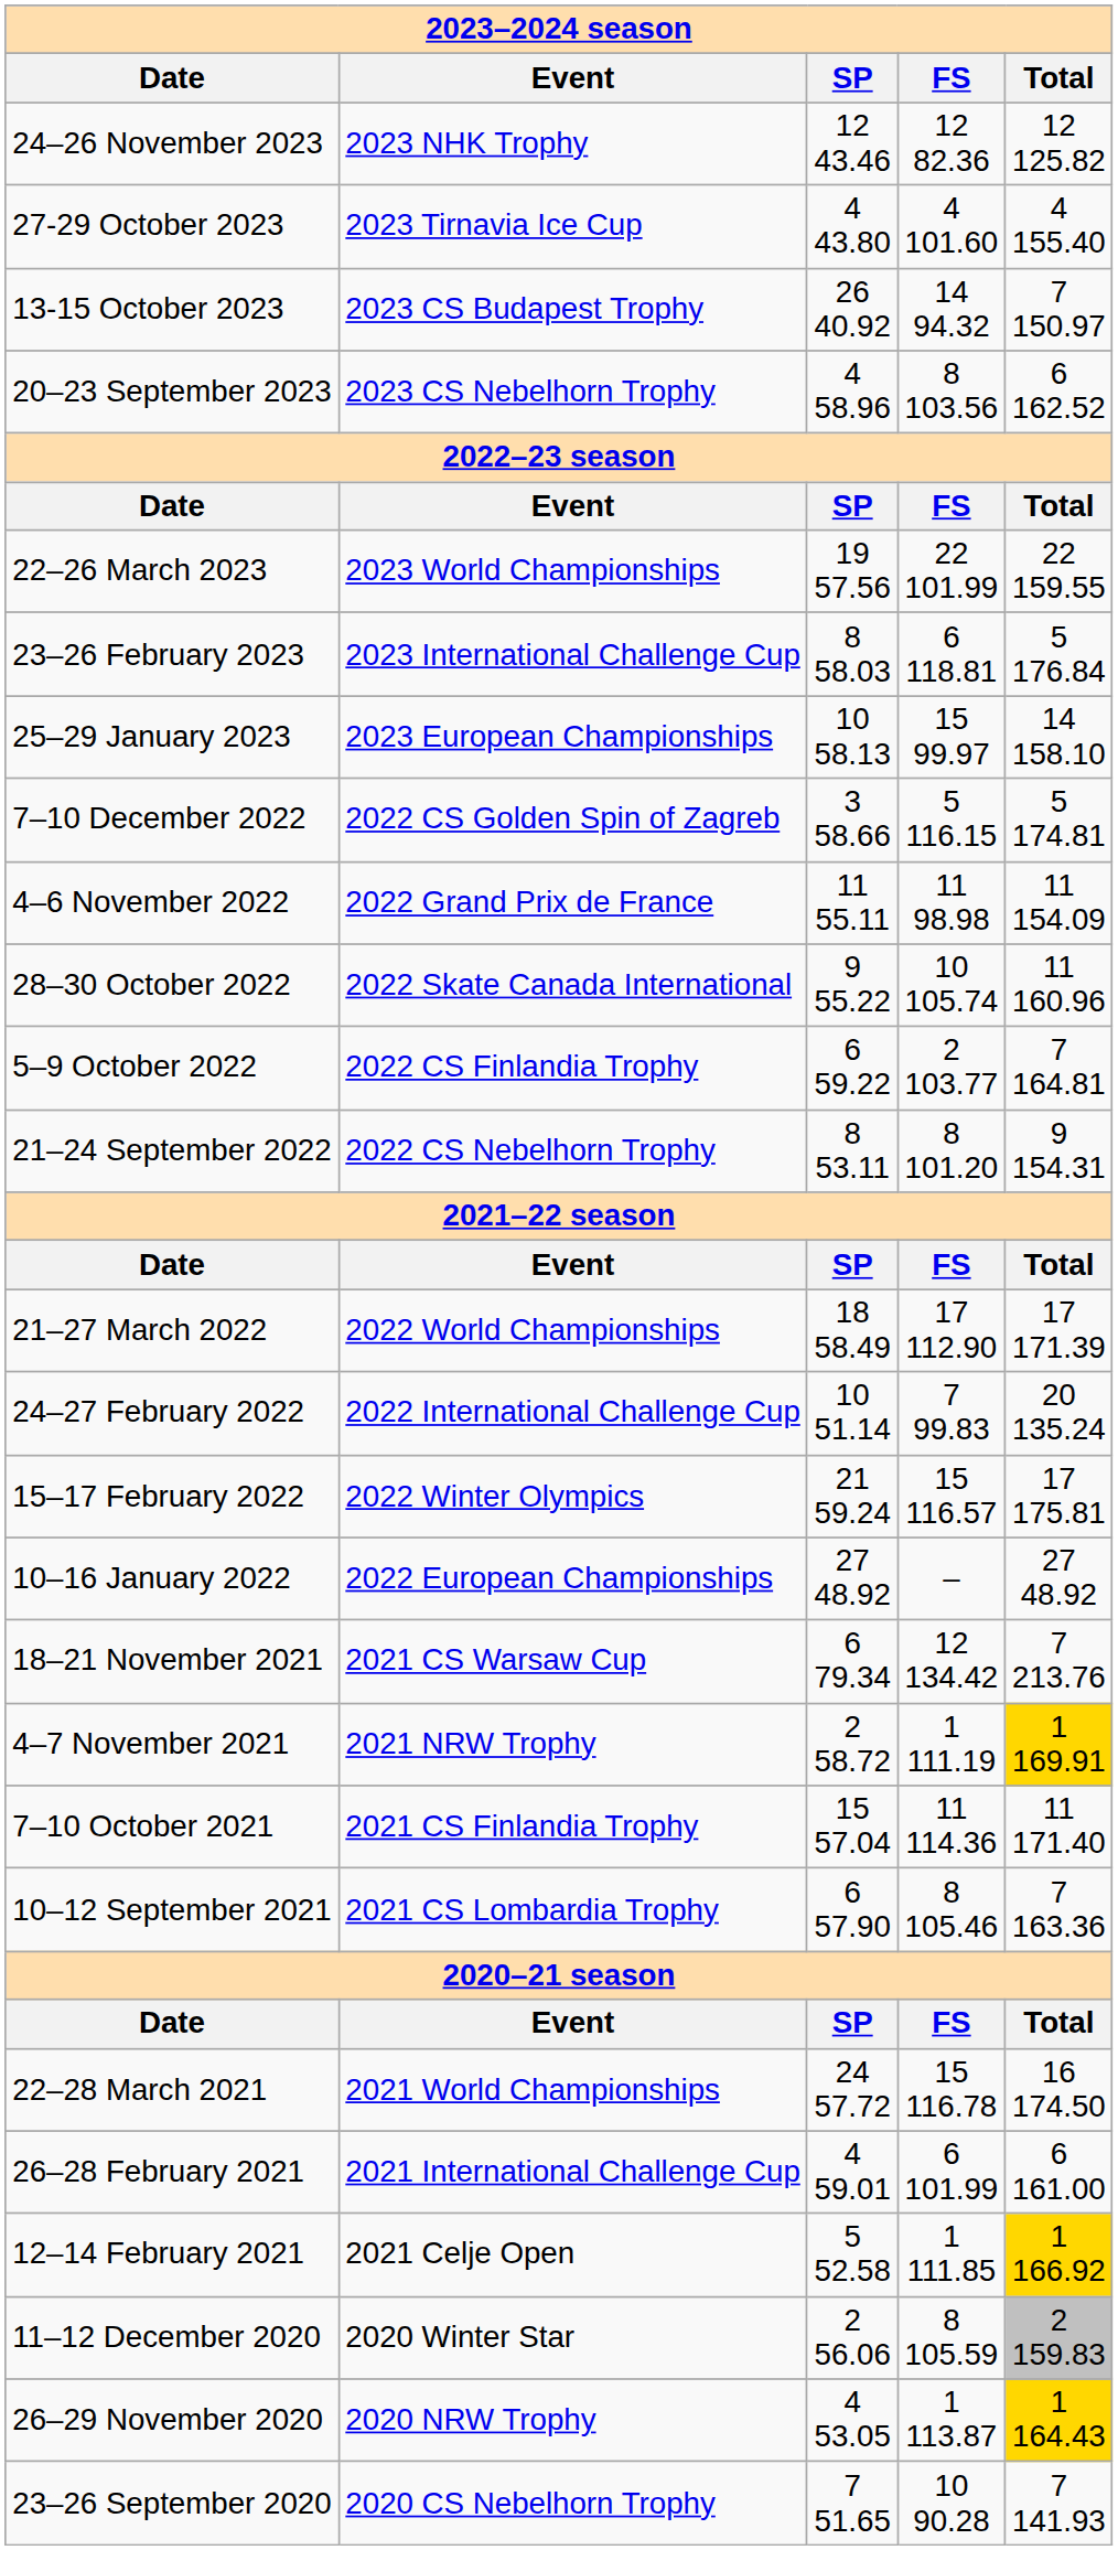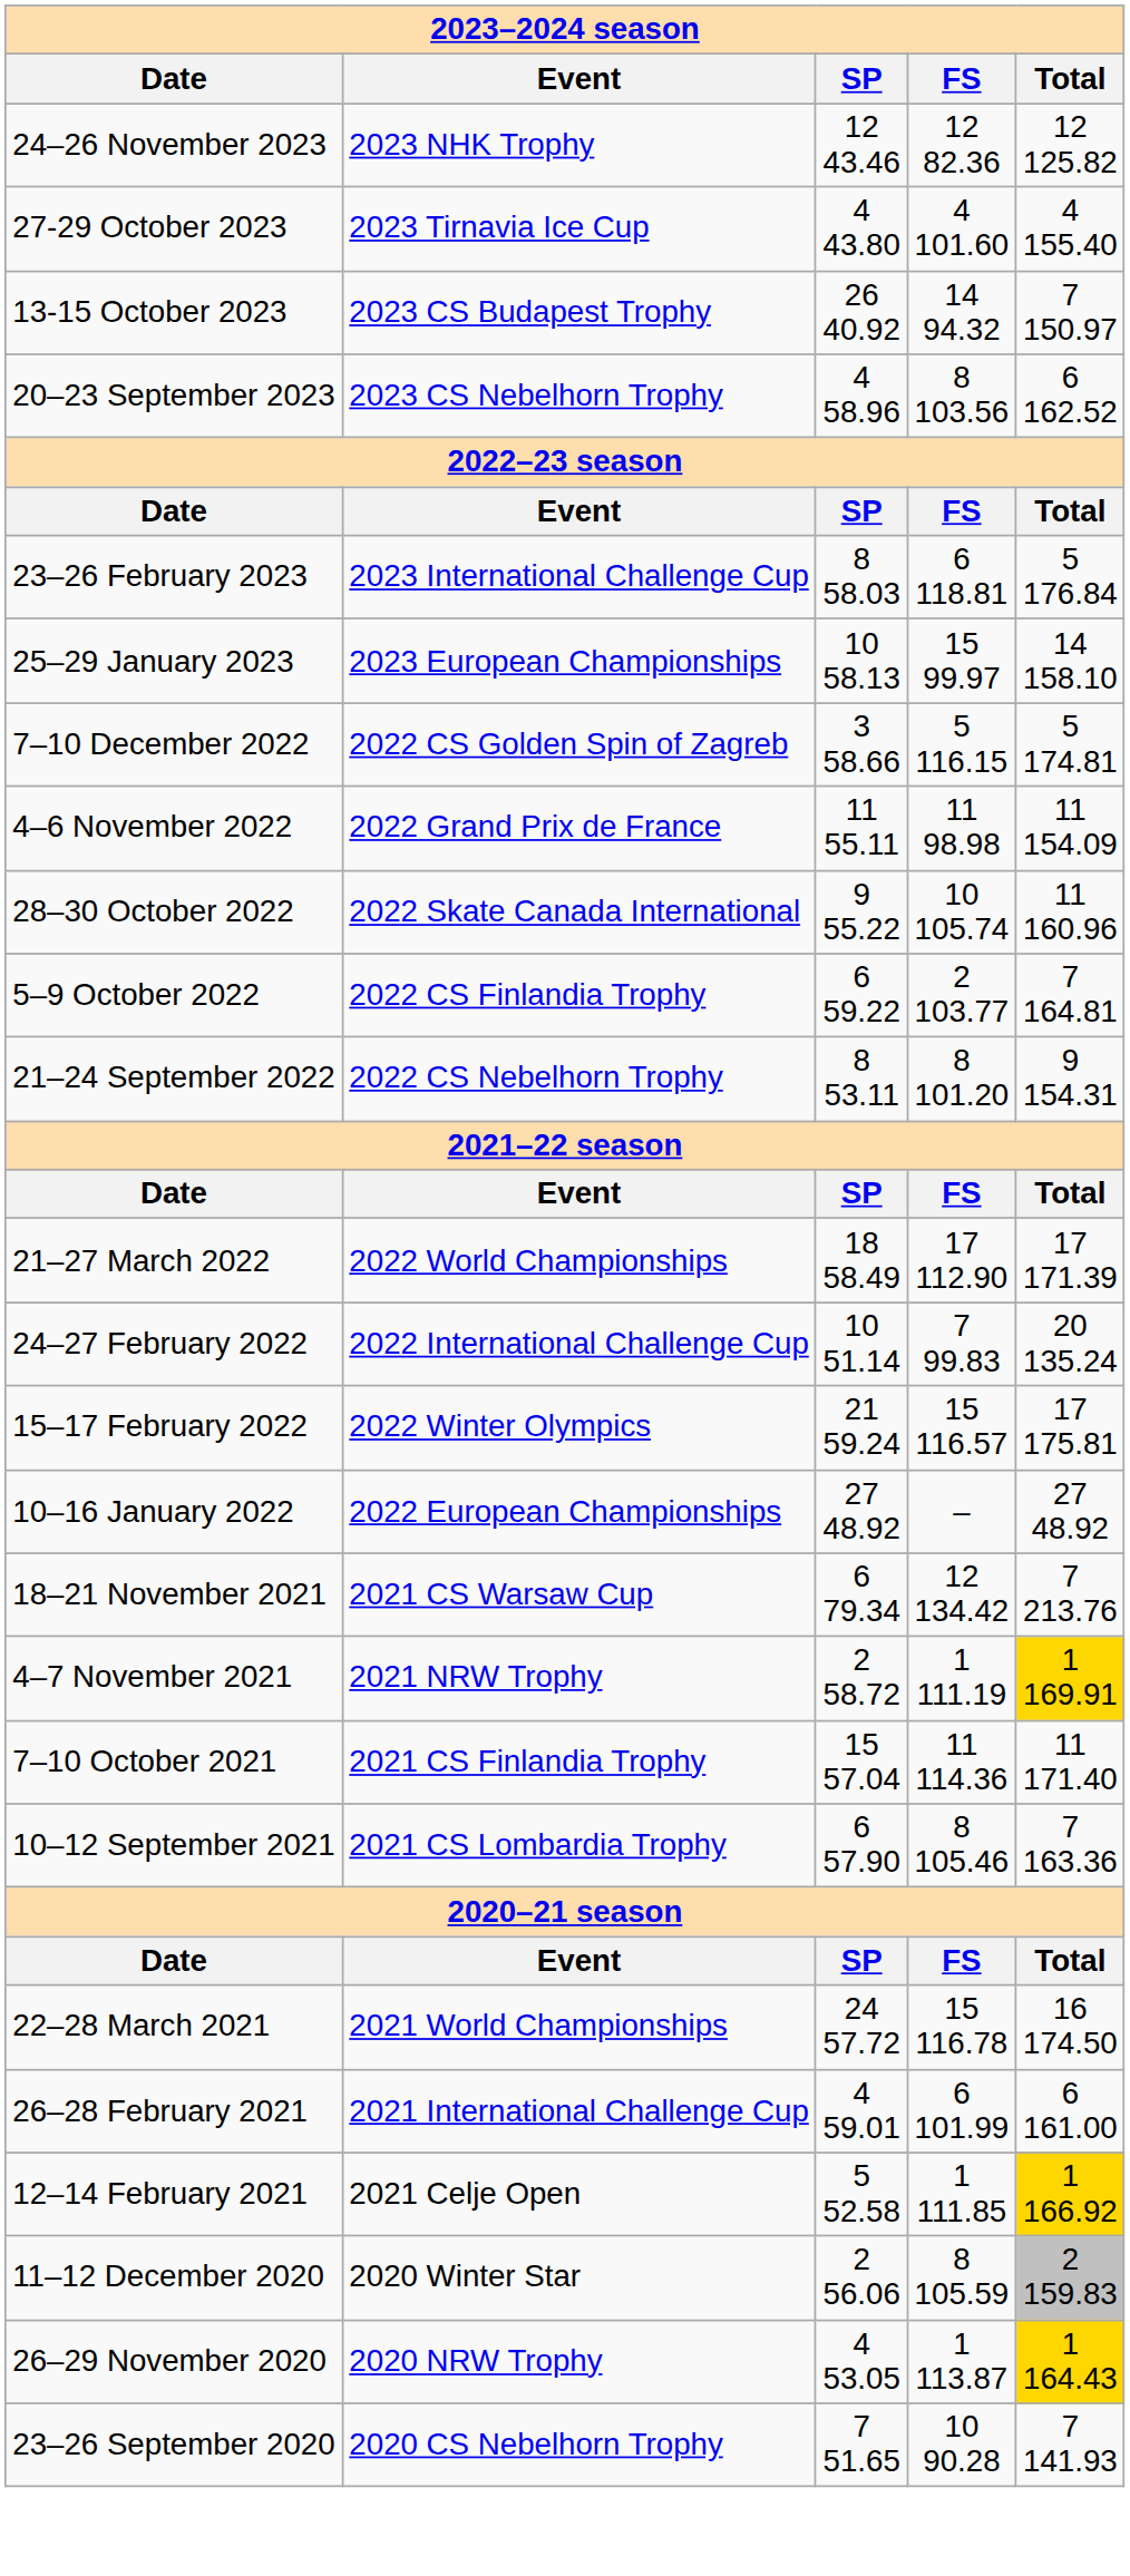- row: 22–26 March 2023 | 2023 World Championships | 19 57.56 | 22 101.99 | 22 159.55
